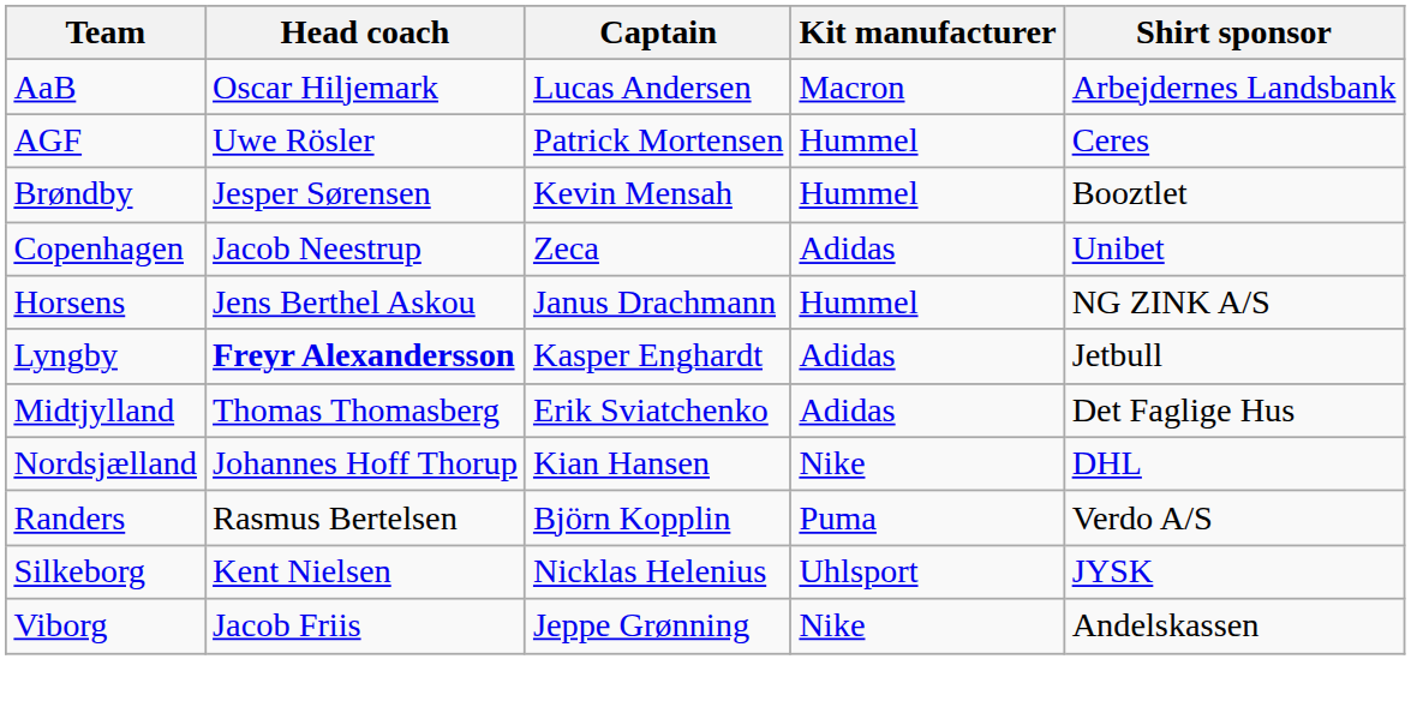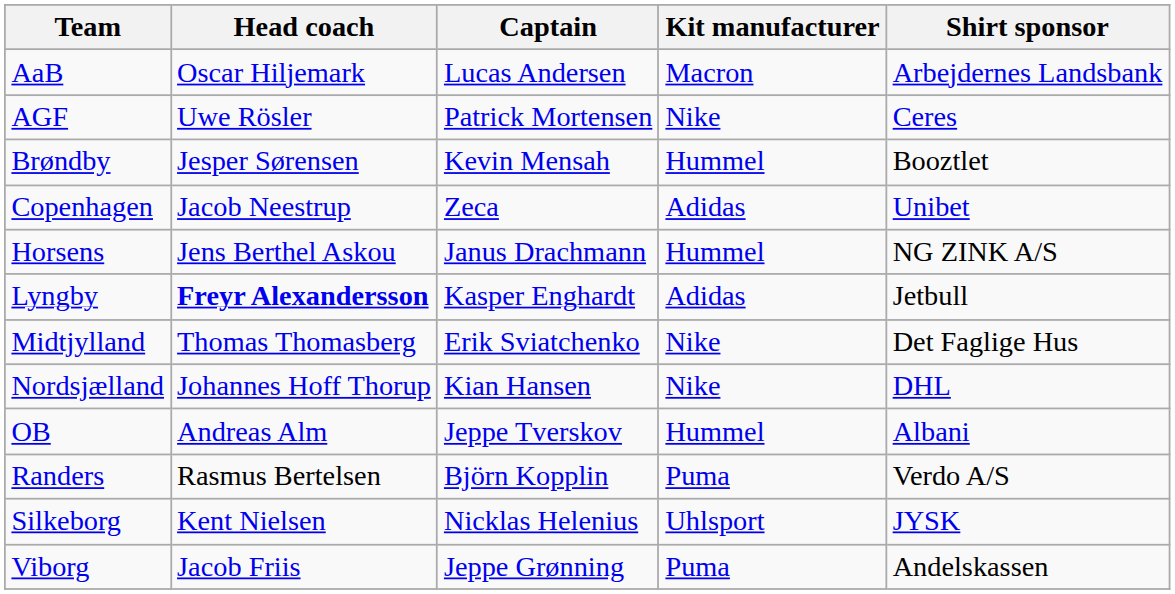AGF | Kit manufacturer: Hummel -> Nike
Midtjylland | Kit manufacturer: Adidas -> Nike
+ row: OB | Andreas Alm | Jeppe Tverskov | Hummel | Albani
Viborg | Kit manufacturer: Nike -> Puma
